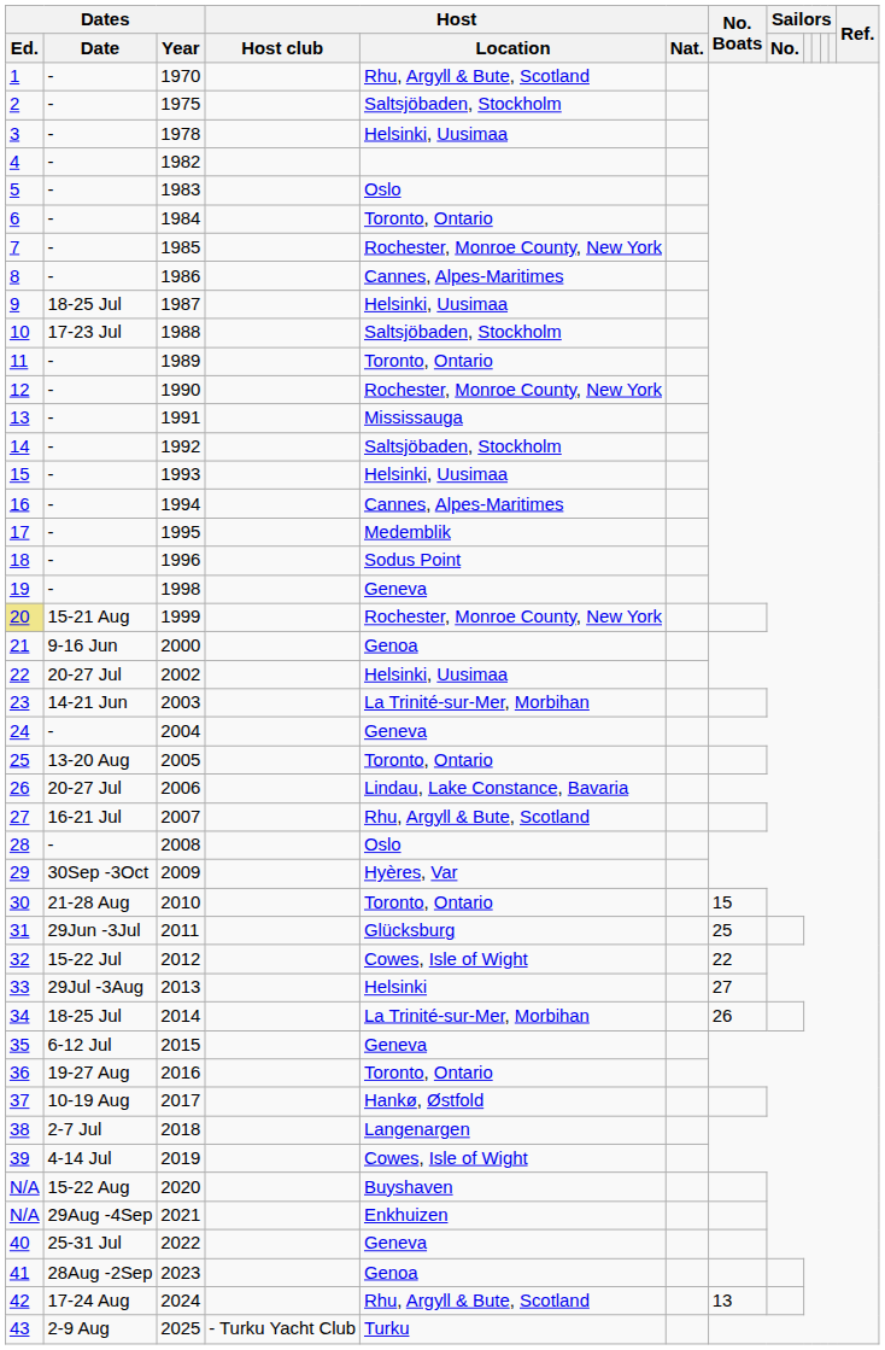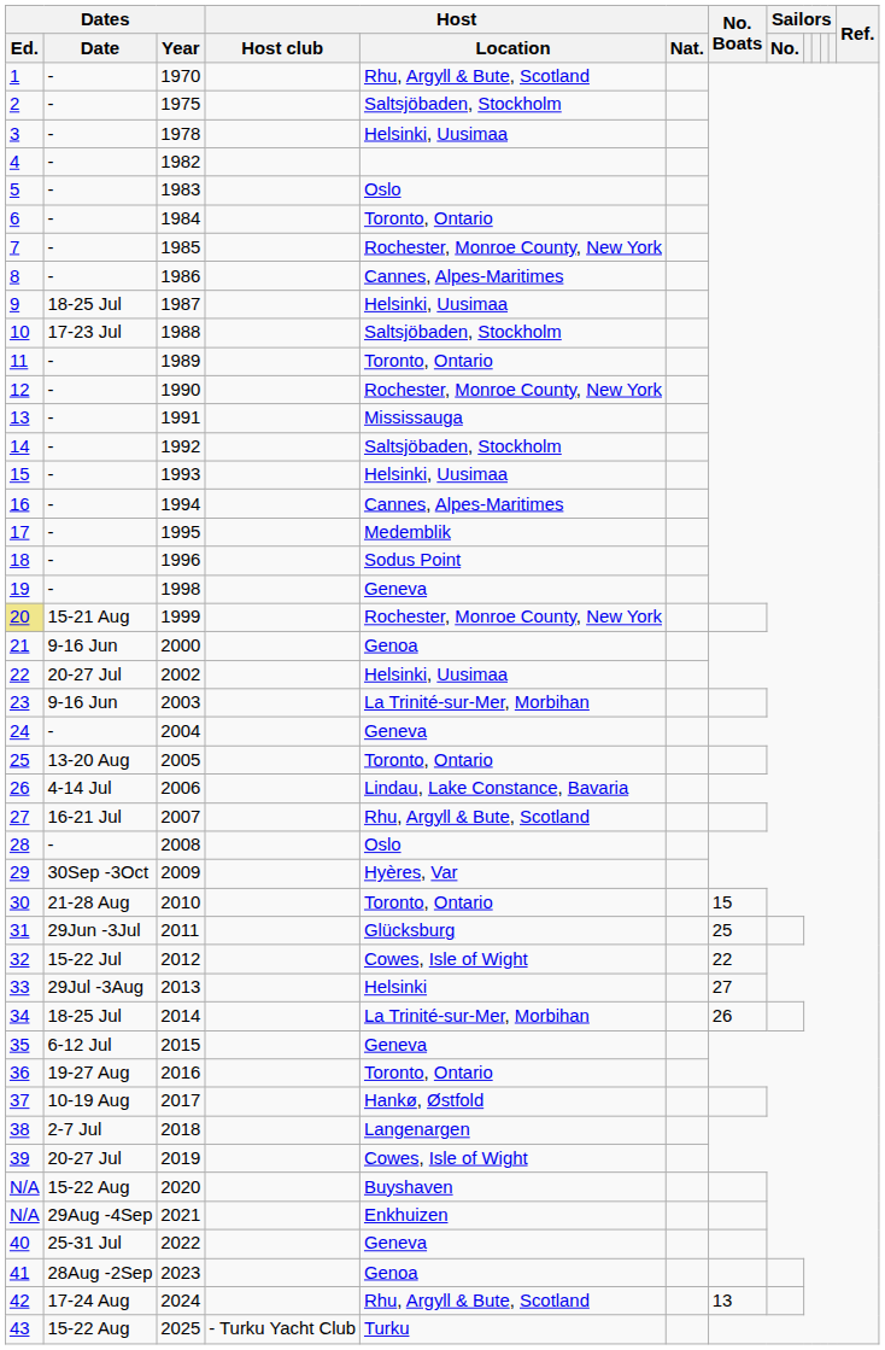2003 | Dates / Date: 14-21 Jun -> 9-16 Jun
2006 | Dates / Date: 20-27 Jul -> 4-14 Jul
2019 | Dates / Date: 4-14 Jul -> 20-27 Jul
2025 | Dates / Date: 2-9 Aug -> 15-22 Aug
